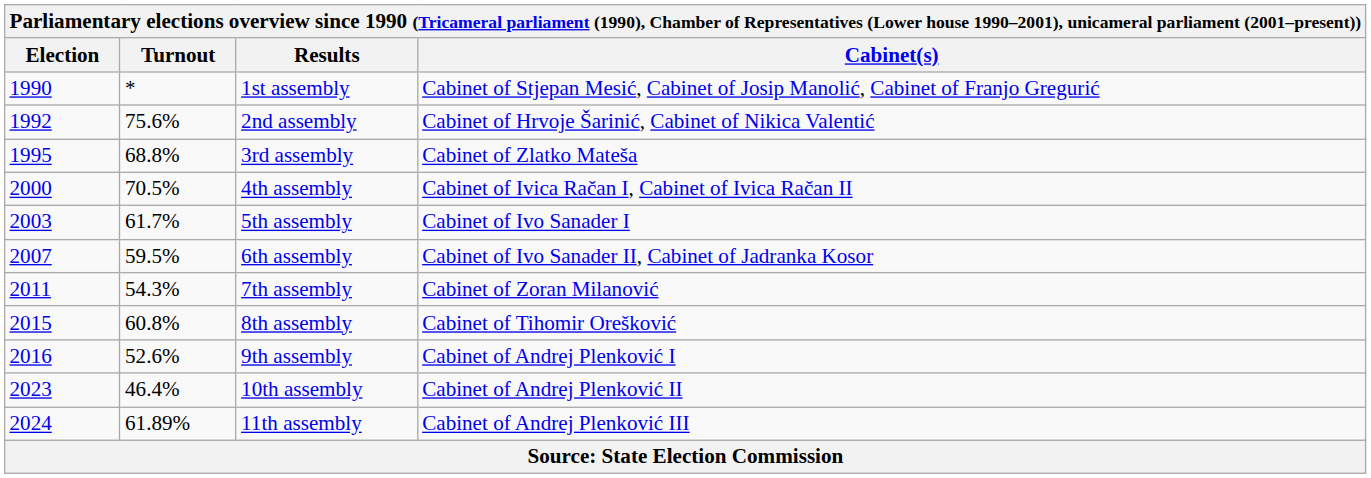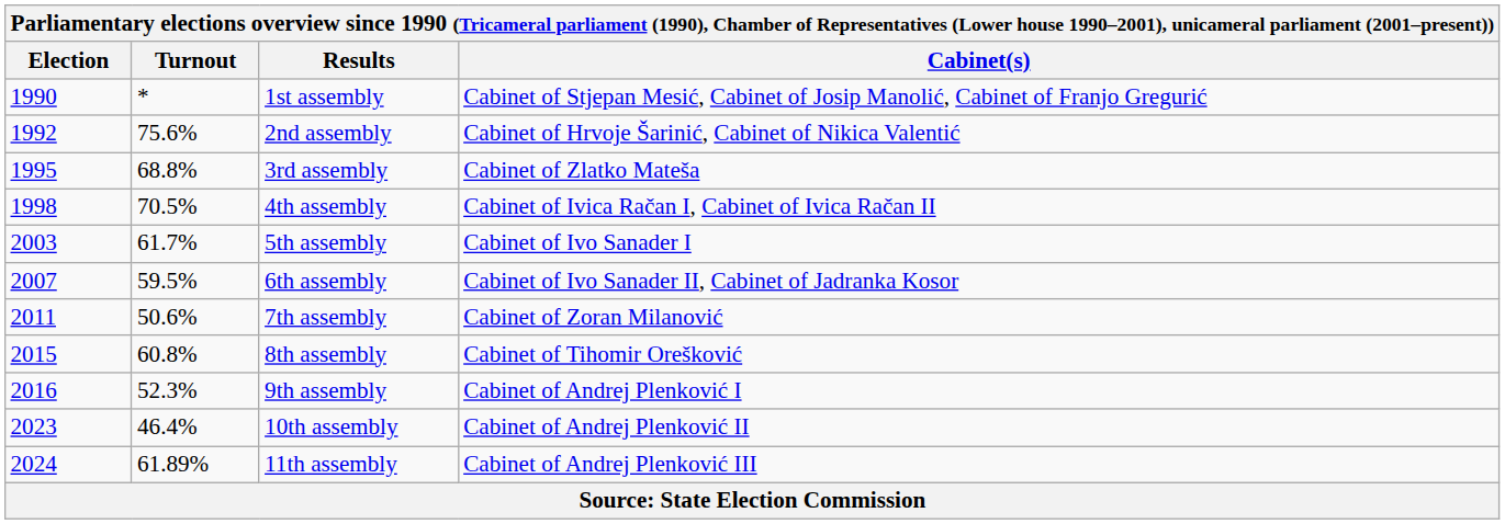4th assembly | Election: 2000 -> 1998
7th assembly | Turnout: 54.3% -> 50.6%
9th assembly | Turnout: 52.6% -> 52.3%
